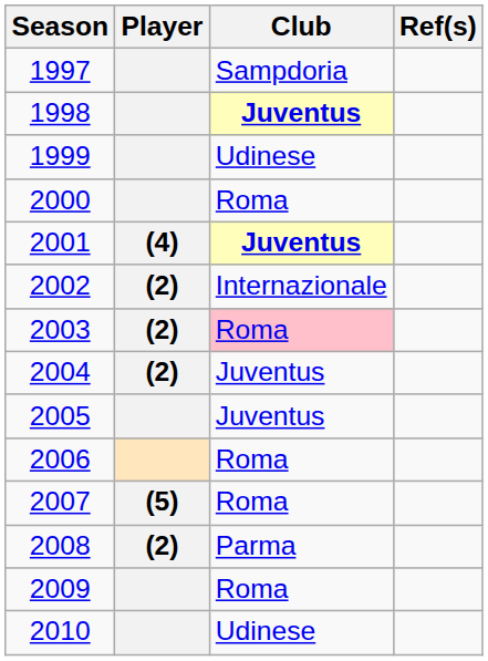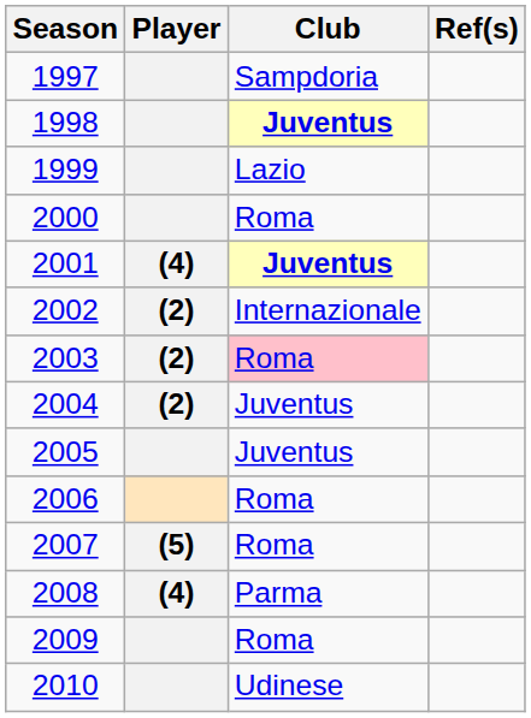1999 | Club: Udinese -> Lazio
2008 | Player: (2) -> (4)
